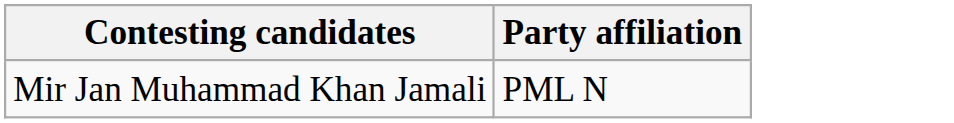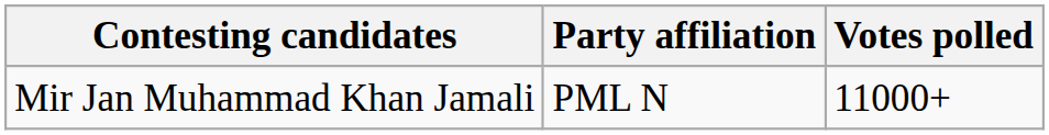+ column: Votes polled | 11000+
